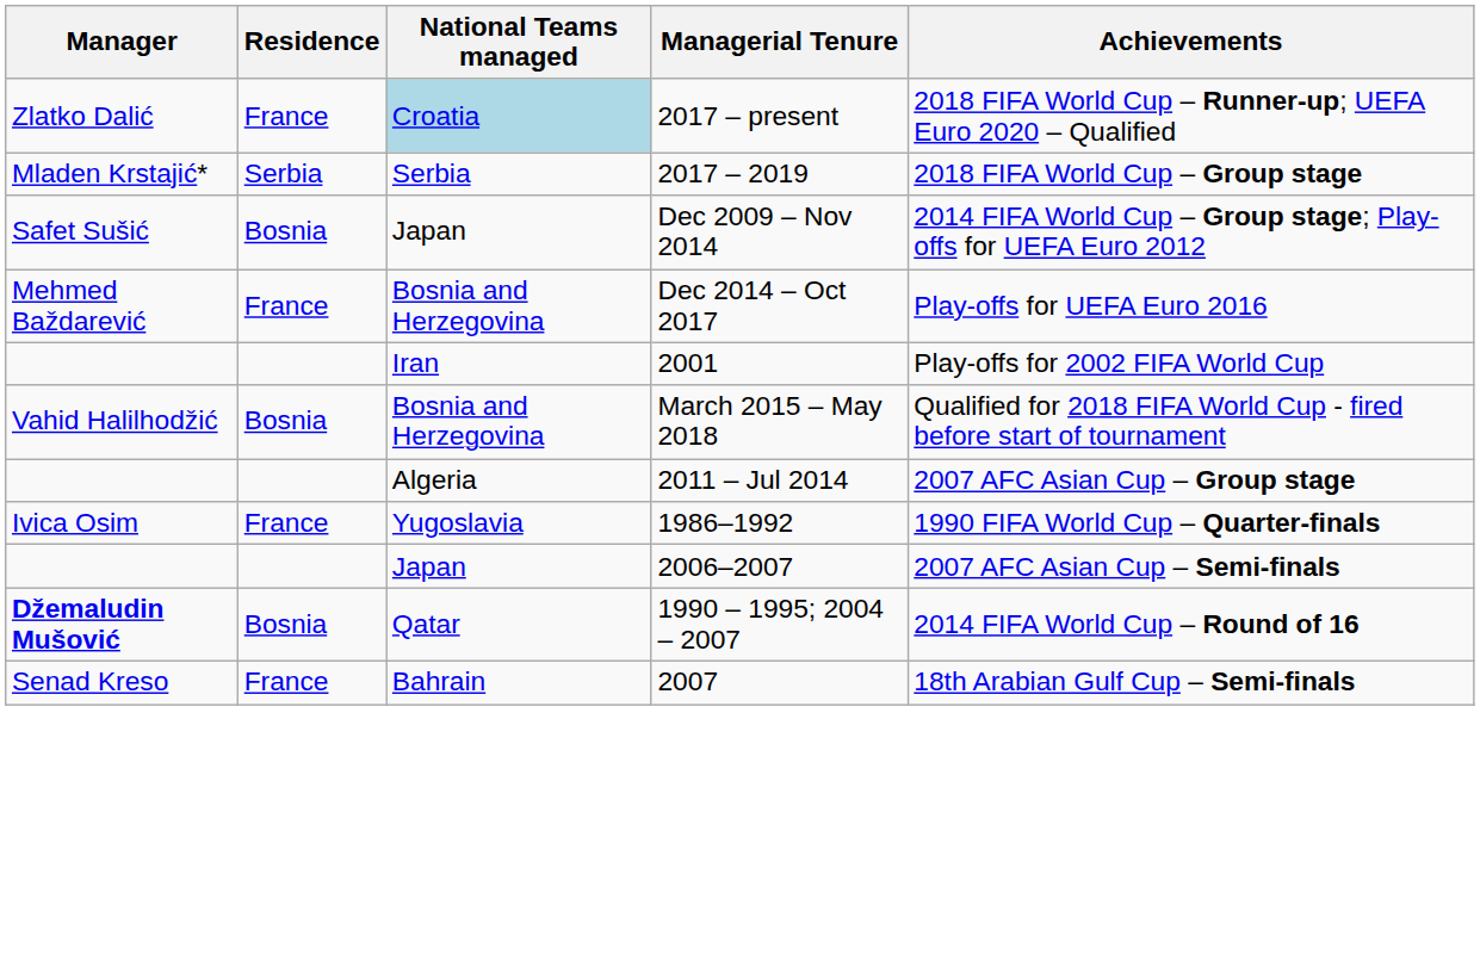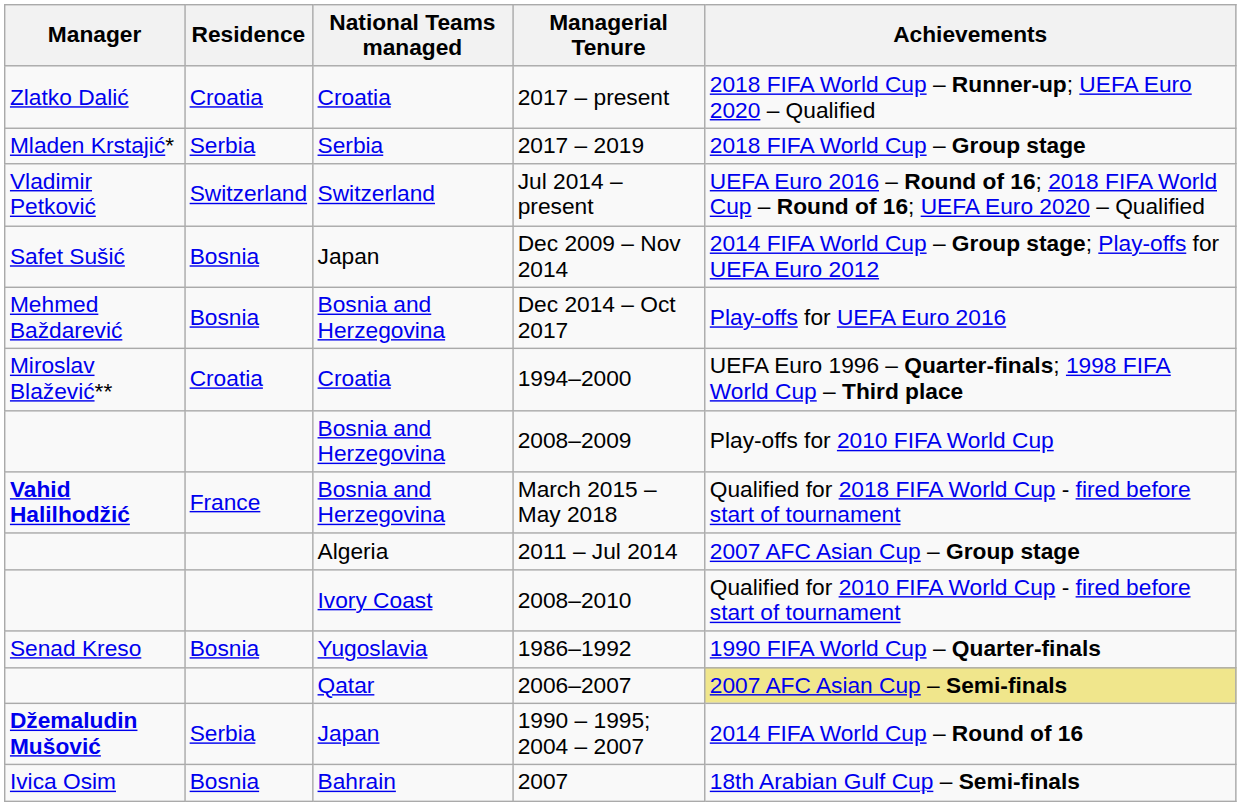2017 – present | Residence: France -> Croatia
2017 – present | National Teams managed: lightblue background -> no background
+ row: Vladimir Petković | Switzerland | Switzerland | Jul 2014 – present | UEFA Euro 2016 – Round of 16; 2018 FIFA World Cup – Round of 16; UEFA Euro 2020 – Qualified
Dec 2014 – Oct 2017 | Residence: France -> Bosnia
+ row: Miroslav Blažević** | Croatia | Croatia | 1994–2000 | UEFA Euro 1996 – Quarter-finals; 1998 FIFA World Cup – Third place
+ row: Bosnia and Herzegovina | 2008–2009 | Play-offs for 2010 FIFA World Cup
- row: Iran | 2001 | Play-offs for 2002 FIFA World Cup
March 2015 – May 2018 | Manager: normal -> bold
March 2015 – May 2018 | Residence: Bosnia -> France
+ row: Ivory Coast | 2008–2010 | Qualified for 2010 FIFA World Cup - fired before start of tournament
1986–1992 | Manager: Ivica Osim -> Senad Kreso
1986–1992 | Residence: France -> Bosnia
2006–2007 | National Teams managed: Japan -> Qatar
2006–2007 | Achievements: no background -> khaki background
1990 – 1995; 2004 – 2007 | Residence: Bosnia -> Serbia
1990 – 1995; 2004 – 2007 | National Teams managed: Qatar -> Japan
2007 | Manager: Senad Kreso -> Ivica Osim
2007 | Residence: France -> Bosnia
